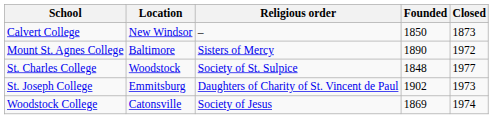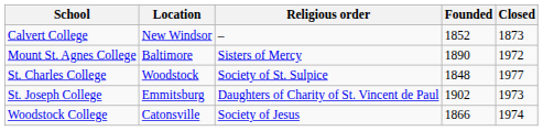Calvert College | Founded: 1850 -> 1852
Woodstock College | Founded: 1869 -> 1866
